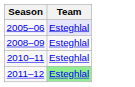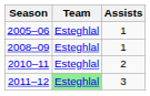+ column: Assists | 1 | 1 | 2 | 3
2005–06 | Team: lavender background -> no background
